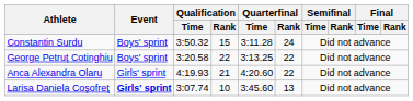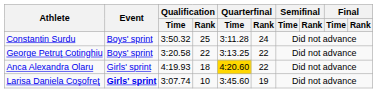Constantin Surdu | Qualification / Rank: 15 -> 25
Anca Alexandra Olaru | Qualification / Rank: 21 -> 18
Anca Alexandra Olaru | Quarterfinal / Time: no background -> gold background
Larisa Daniela Coşofreţ | Quarterfinal / Rank: 13 -> 19
